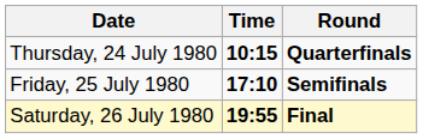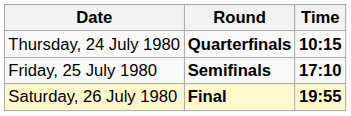columns swapped: Time <-> Round
